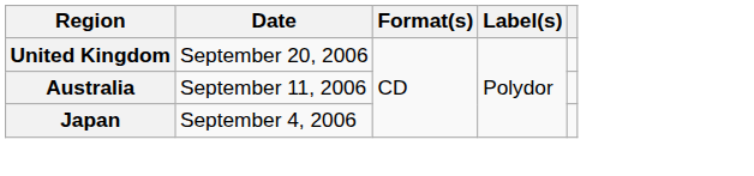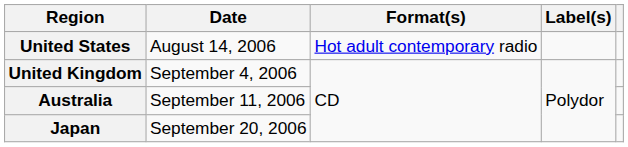+ row: United States | August 14, 2006 | Hot adult contemporary radio
United Kingdom | Date: September 20, 2006 -> September 4, 2006
Japan | Date: September 4, 2006 -> September 20, 2006
